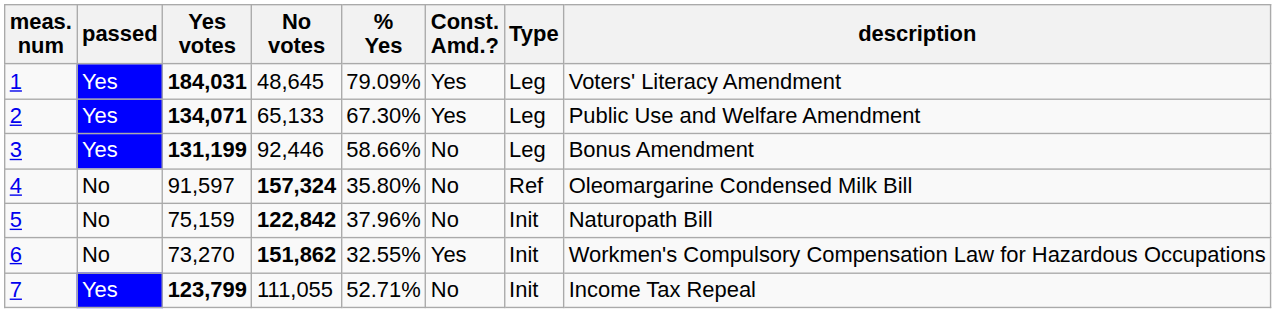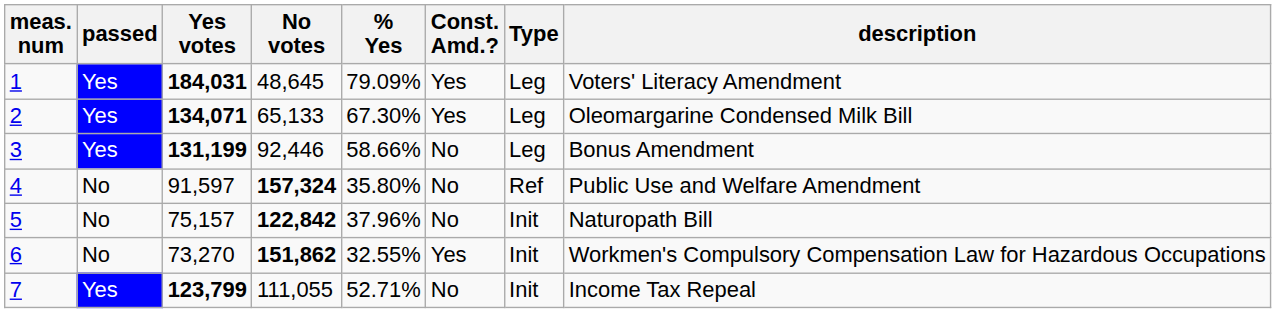2 | description: Public Use and Welfare Amendment -> Oleomargarine Condensed Milk Bill
4 | description: Oleomargarine Condensed Milk Bill -> Public Use and Welfare Amendment
5 | Yes votes: 75,159 -> 75,157
